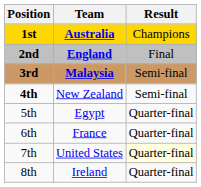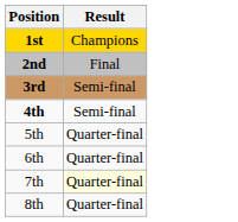- column: Team | Australia | England | Malaysia | New Zealand | Egypt | France | United States | Ireland
